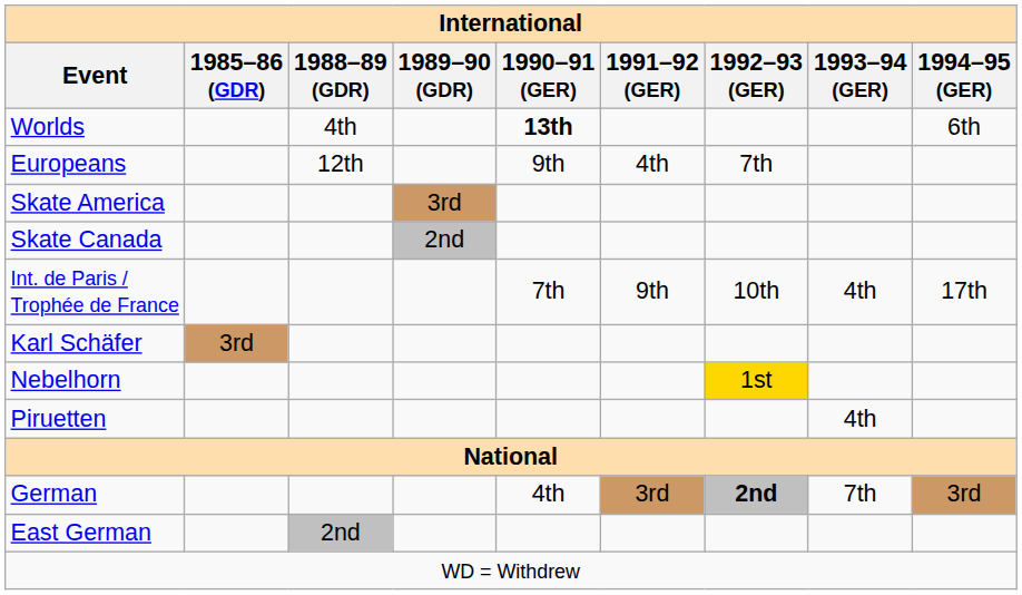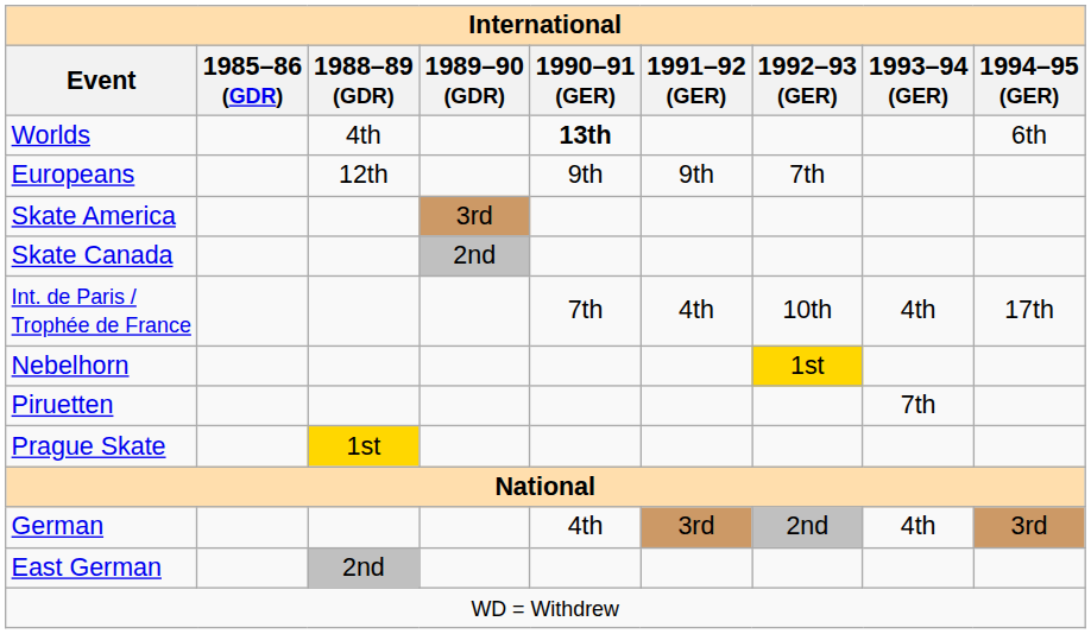Europeans | 1991–92 (GER): 4th -> 9th
Int. de Paris / Trophée de France | 1991–92 (GER): 9th -> 4th
- row: Karl Schäfer | 3rd
Piruetten | 1993–94 (GER): 4th -> 7th
+ row: Prague Skate | 1st
German | 1992–93 (GER): bold -> normal
German | 1993–94 (GER): 7th -> 4th
